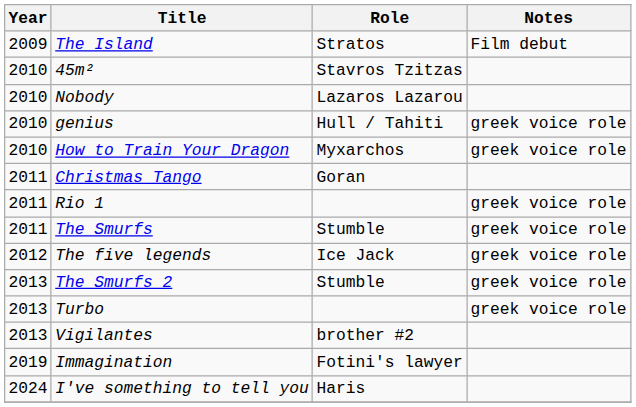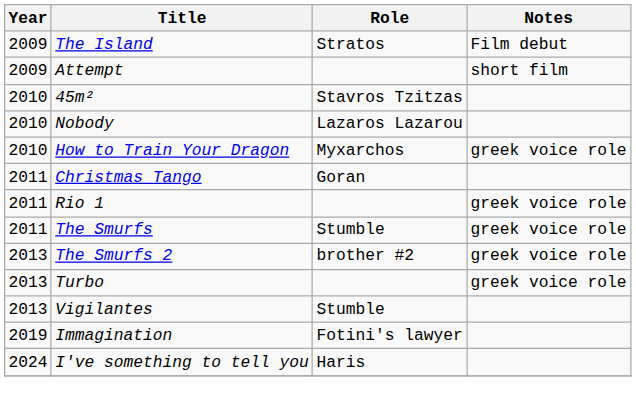+ row: 2009 | Attempt | short film
- row: 2010 | genius | Hull / Tahiti | greek voice role
- row: 2012 | The five legends | Ice Jack | greek voice role
The Smurfs 2 | Role: Stumble -> brother #2
Vigilantes | Role: brother #2 -> Stumble
